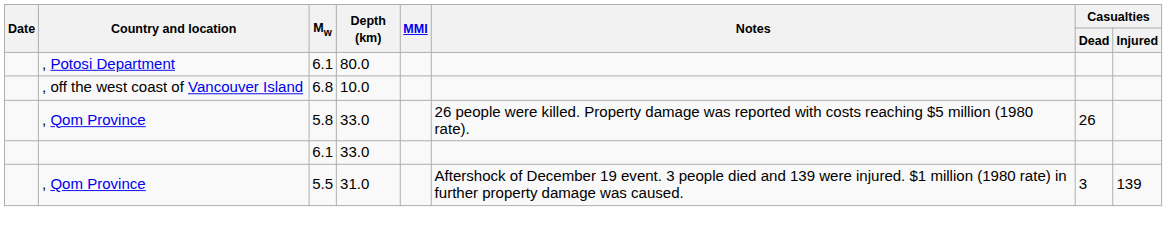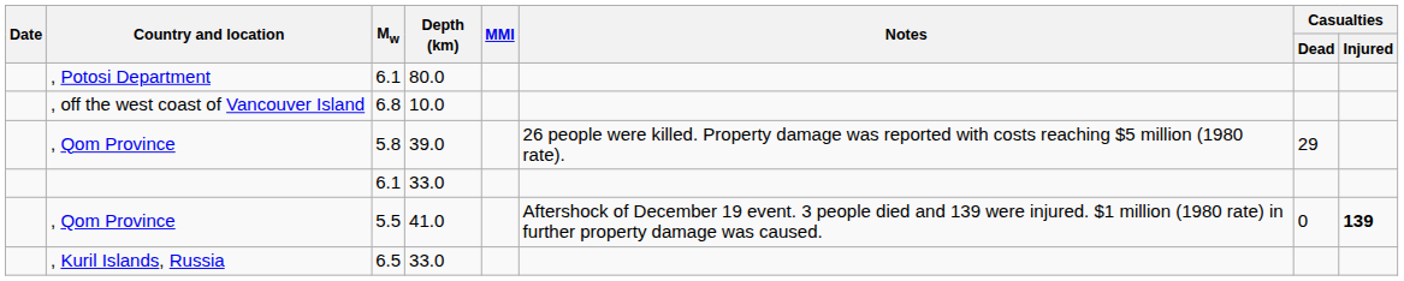, Qom Province / 5.8 | Depth (km): 33.0 -> 39.0
, Qom Province / 5.8 | Casualties / Dead: 26 -> 29
, Qom Province / 5.5 | Depth (km): 31.0 -> 41.0
, Qom Province / 5.5 | Casualties / Dead: 3 -> 0
, Qom Province / 5.5 | Casualties / Injured: normal -> bold
+ row: , Kuril Islands, Russia | 6.5 | 33.0
